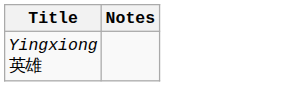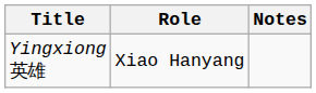+ column: Role | Xiao Hanyang
